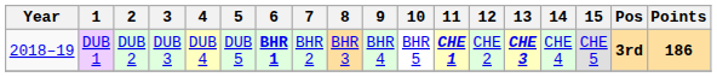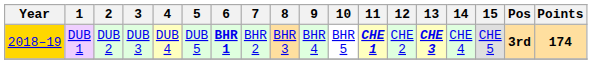DUB 1 | Year: no background -> gold background
DUB 1 | Points: 186 -> 174
